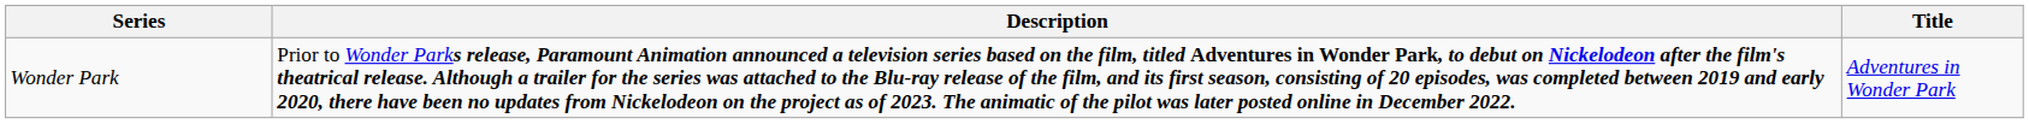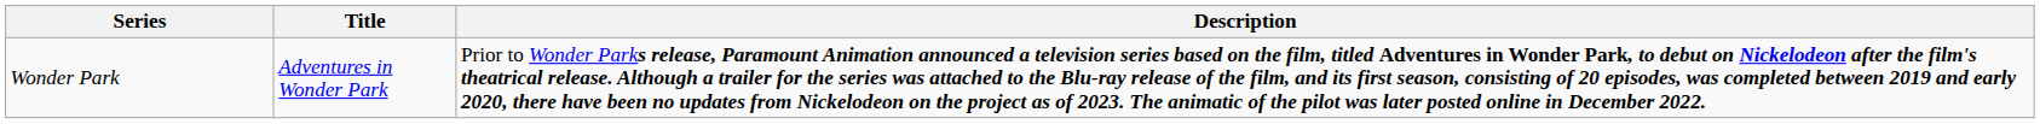columns swapped: Title <-> Description
